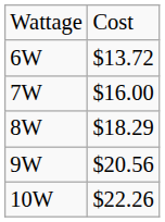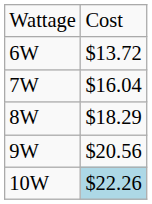7W | column 2: $16.00 -> $16.04
10W | column 2: no background -> lightblue background
